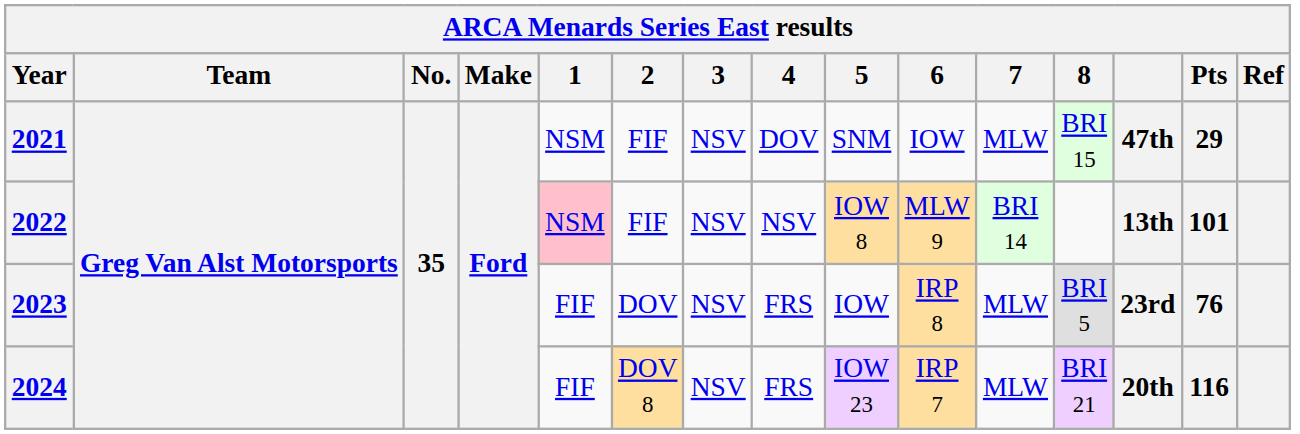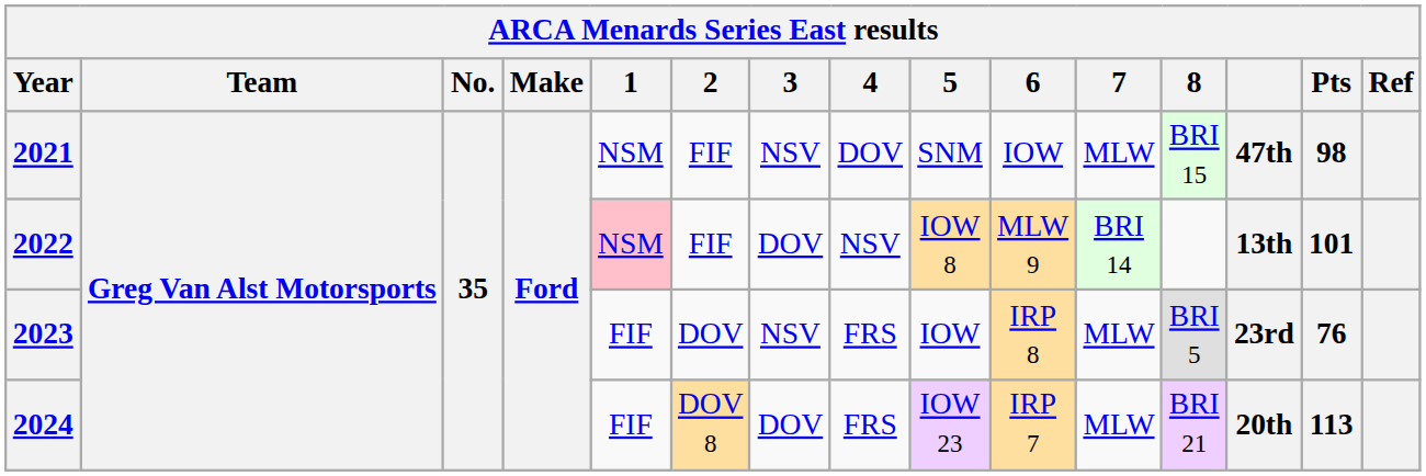2021 | Pts: 29 -> 98
2022 | 3: NSV -> DOV
2024 | 3: NSV -> DOV
2024 | Pts: 116 -> 113
